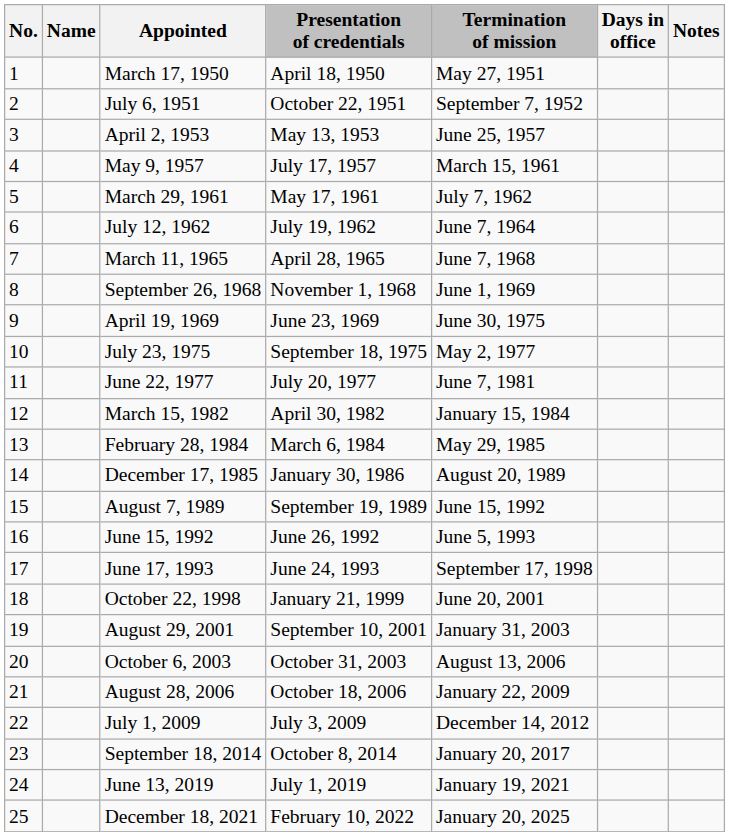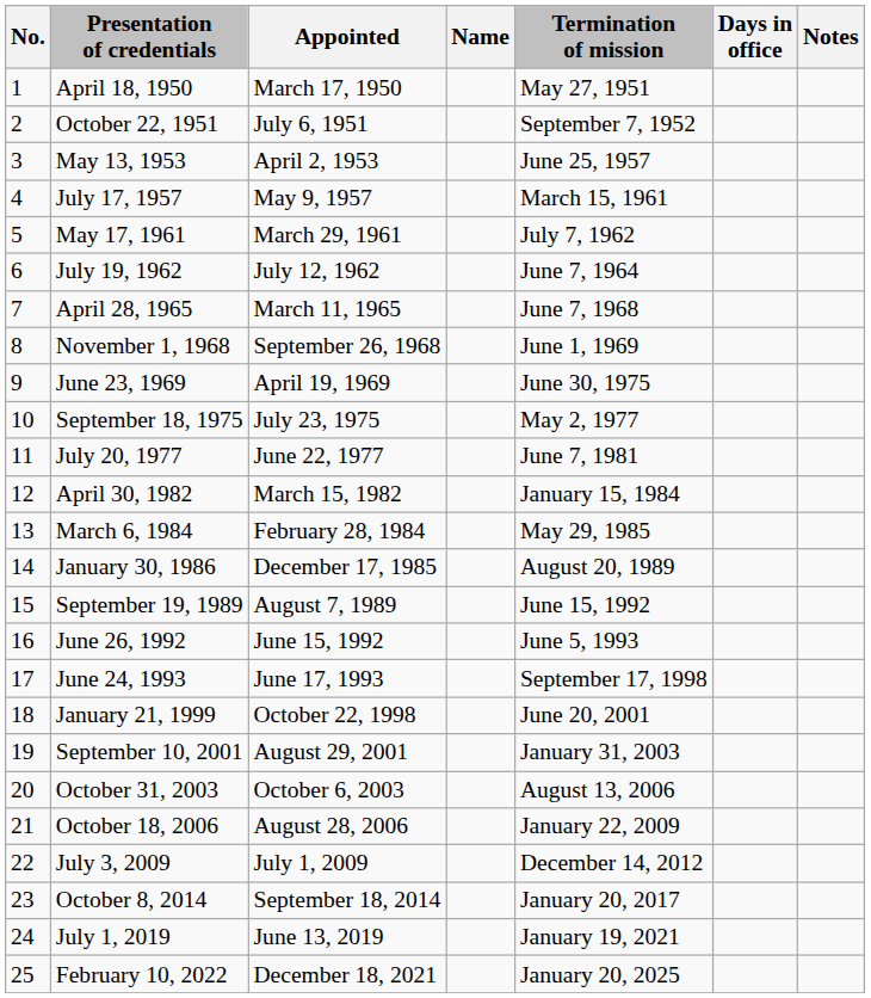columns swapped: Name <-> Presentation of credentials
